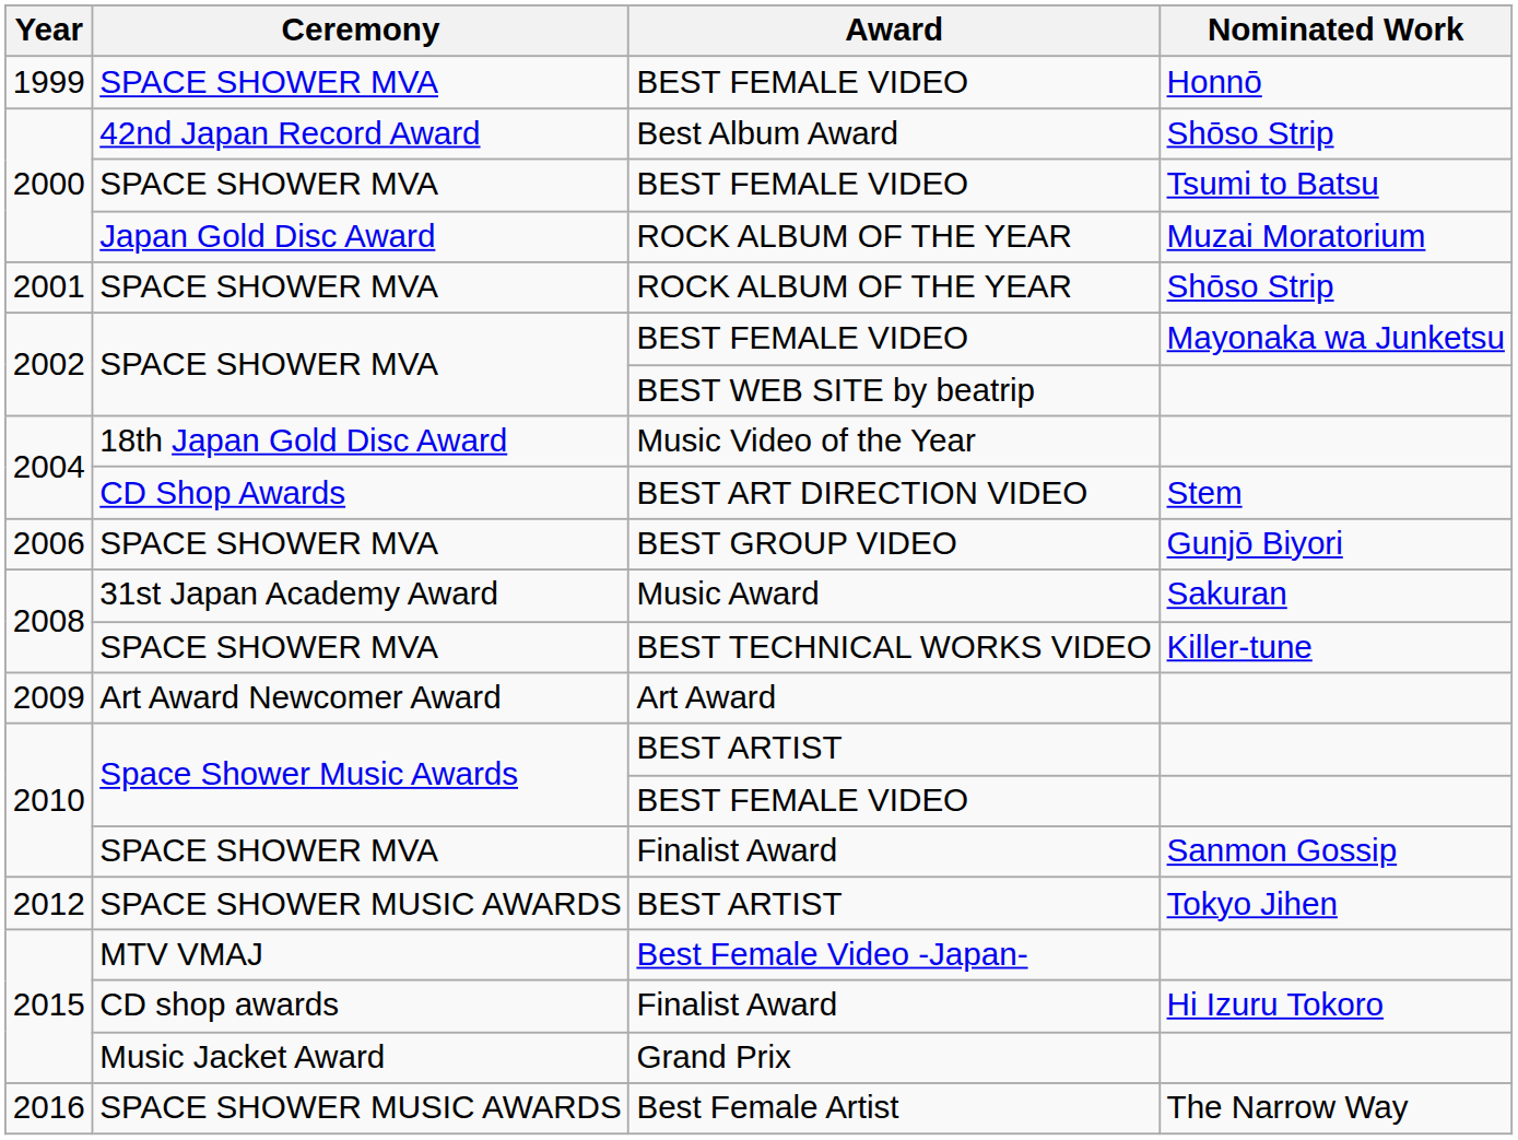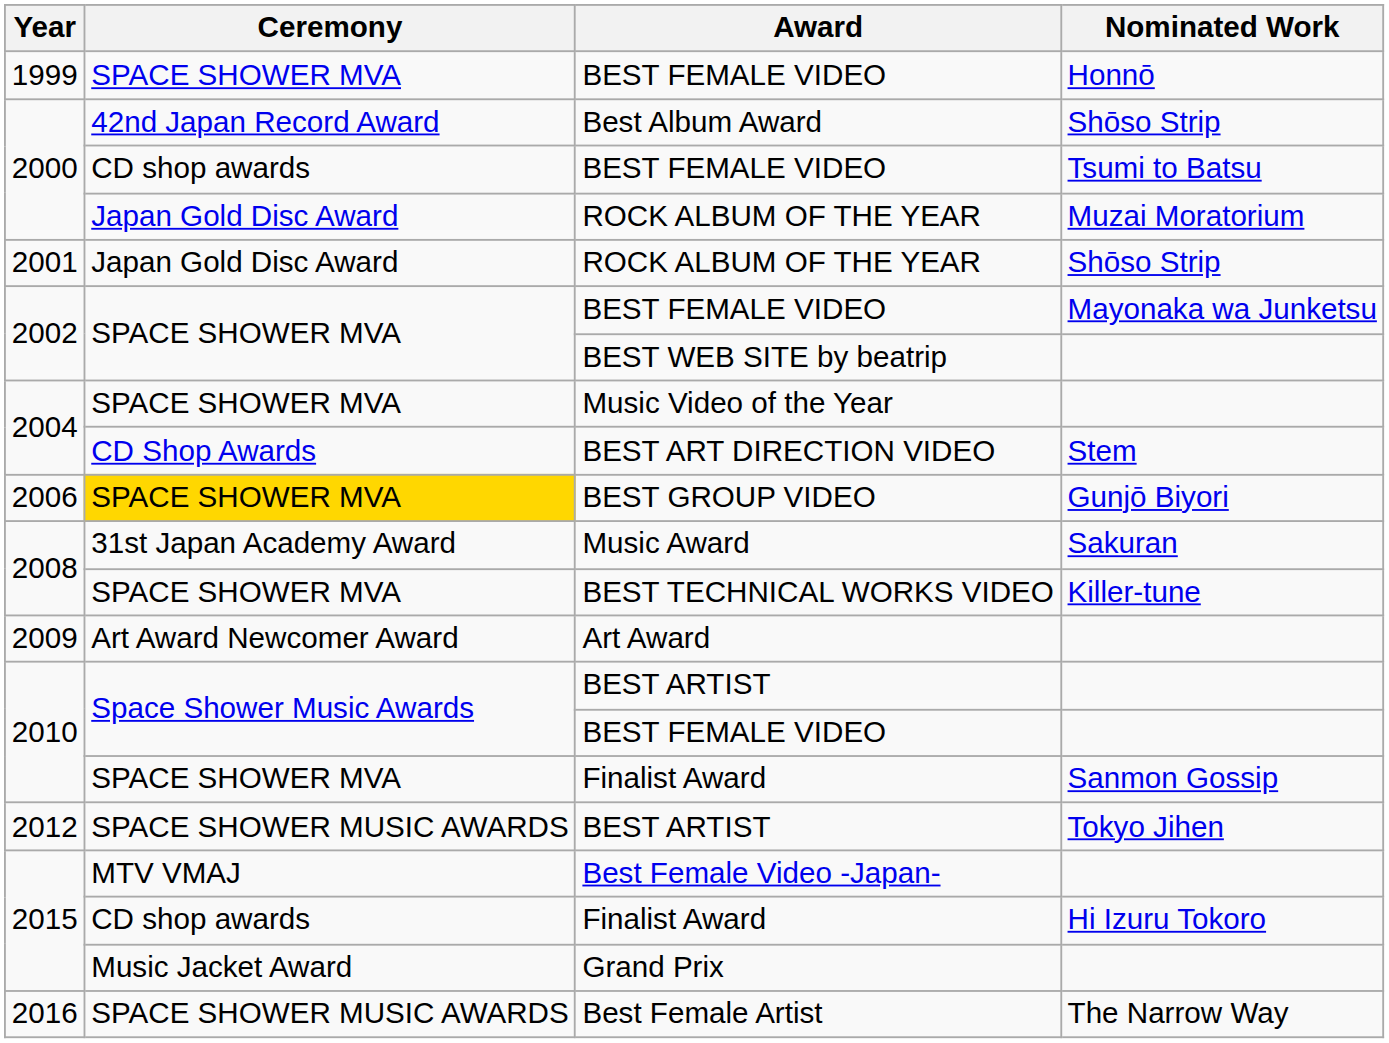BEST FEMALE VIDEO / Tsumi to Batsu | Ceremony: SPACE SHOWER MVA -> CD shop awards
ROCK ALBUM OF THE YEAR / Shōso Strip | Ceremony: SPACE SHOWER MVA -> Japan Gold Disc Award
Music Video of the Year | Ceremony: 18th Japan Gold Disc Award -> SPACE SHOWER MVA
BEST GROUP VIDEO | Ceremony: no background -> gold background
